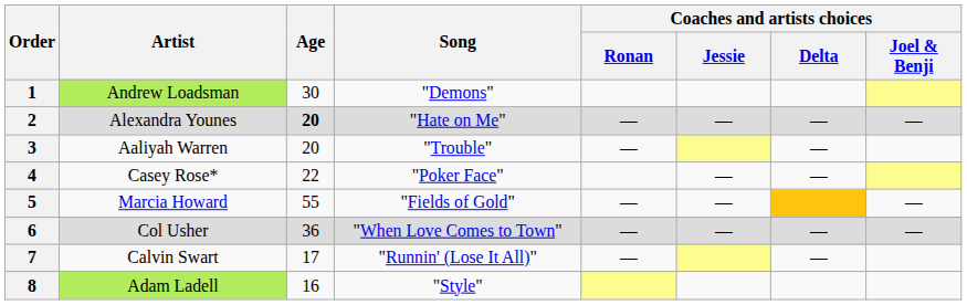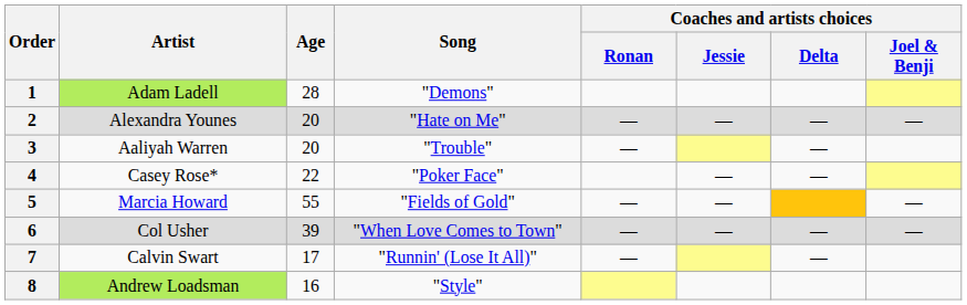1 | Artist: Andrew Loadsman -> Adam Ladell
1 | Age: 30 -> 28
2 | Age: bold -> normal
6 | Age: 36 -> 39
8 | Artist: Adam Ladell -> Andrew Loadsman
